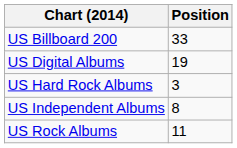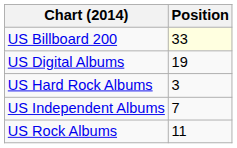US Billboard 200 | Position: no background -> lightyellow background
US Independent Albums | Position: 8 -> 7
